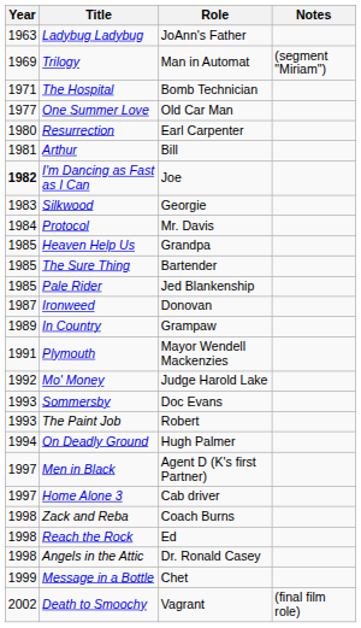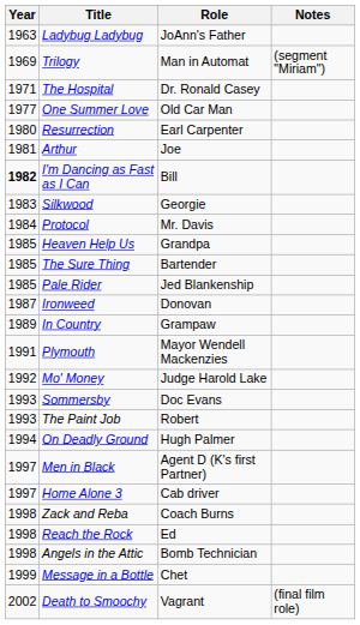The Hospital | Role: Bomb Technician -> Dr. Ronald Casey
Arthur | Role: Bill -> Joe
I'm Dancing as Fast as I Can | Role: Joe -> Bill
Angels in the Attic | Role: Dr. Ronald Casey -> Bomb Technician
